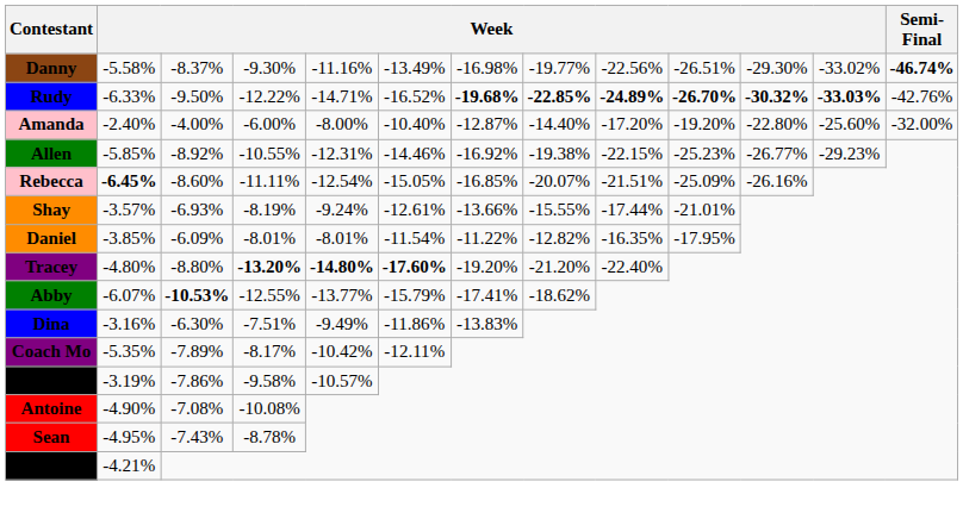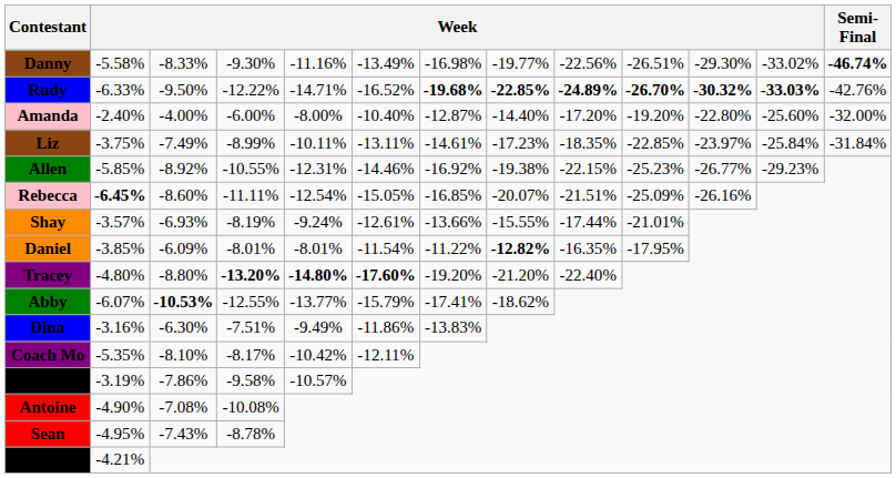Danny | column 3: -8.37% -> -8.33%
+ row: Liz | -3.75% | -7.49% | -8.99% | -10.11% | -13.11% | -14.61% | -17.23% | -18.35% | -22.85% | -23.97% | -25.84% | -31.84%
Daniel | column 8: normal -> bold
Coach Mo | column 3: -7.89% -> -8.10%
